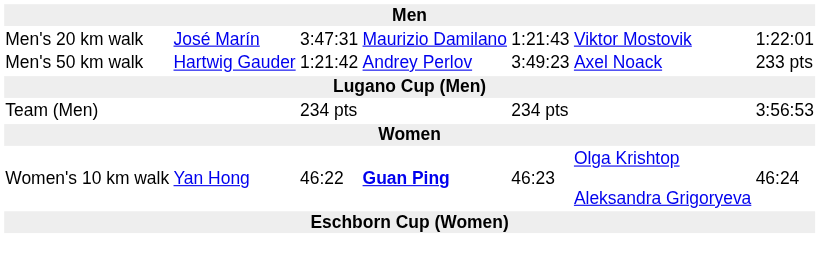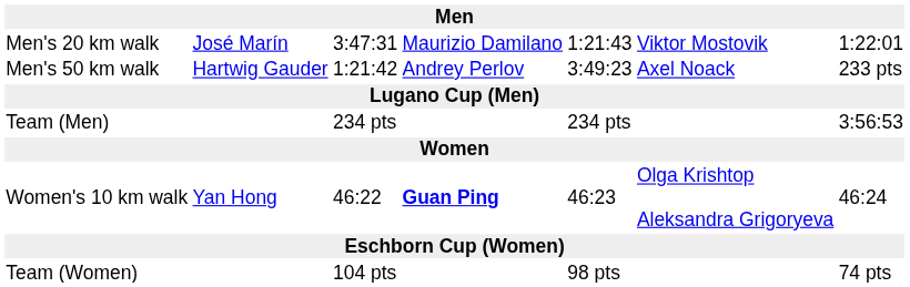+ row: Team (Women) | 104 pts | 98 pts | 74 pts
